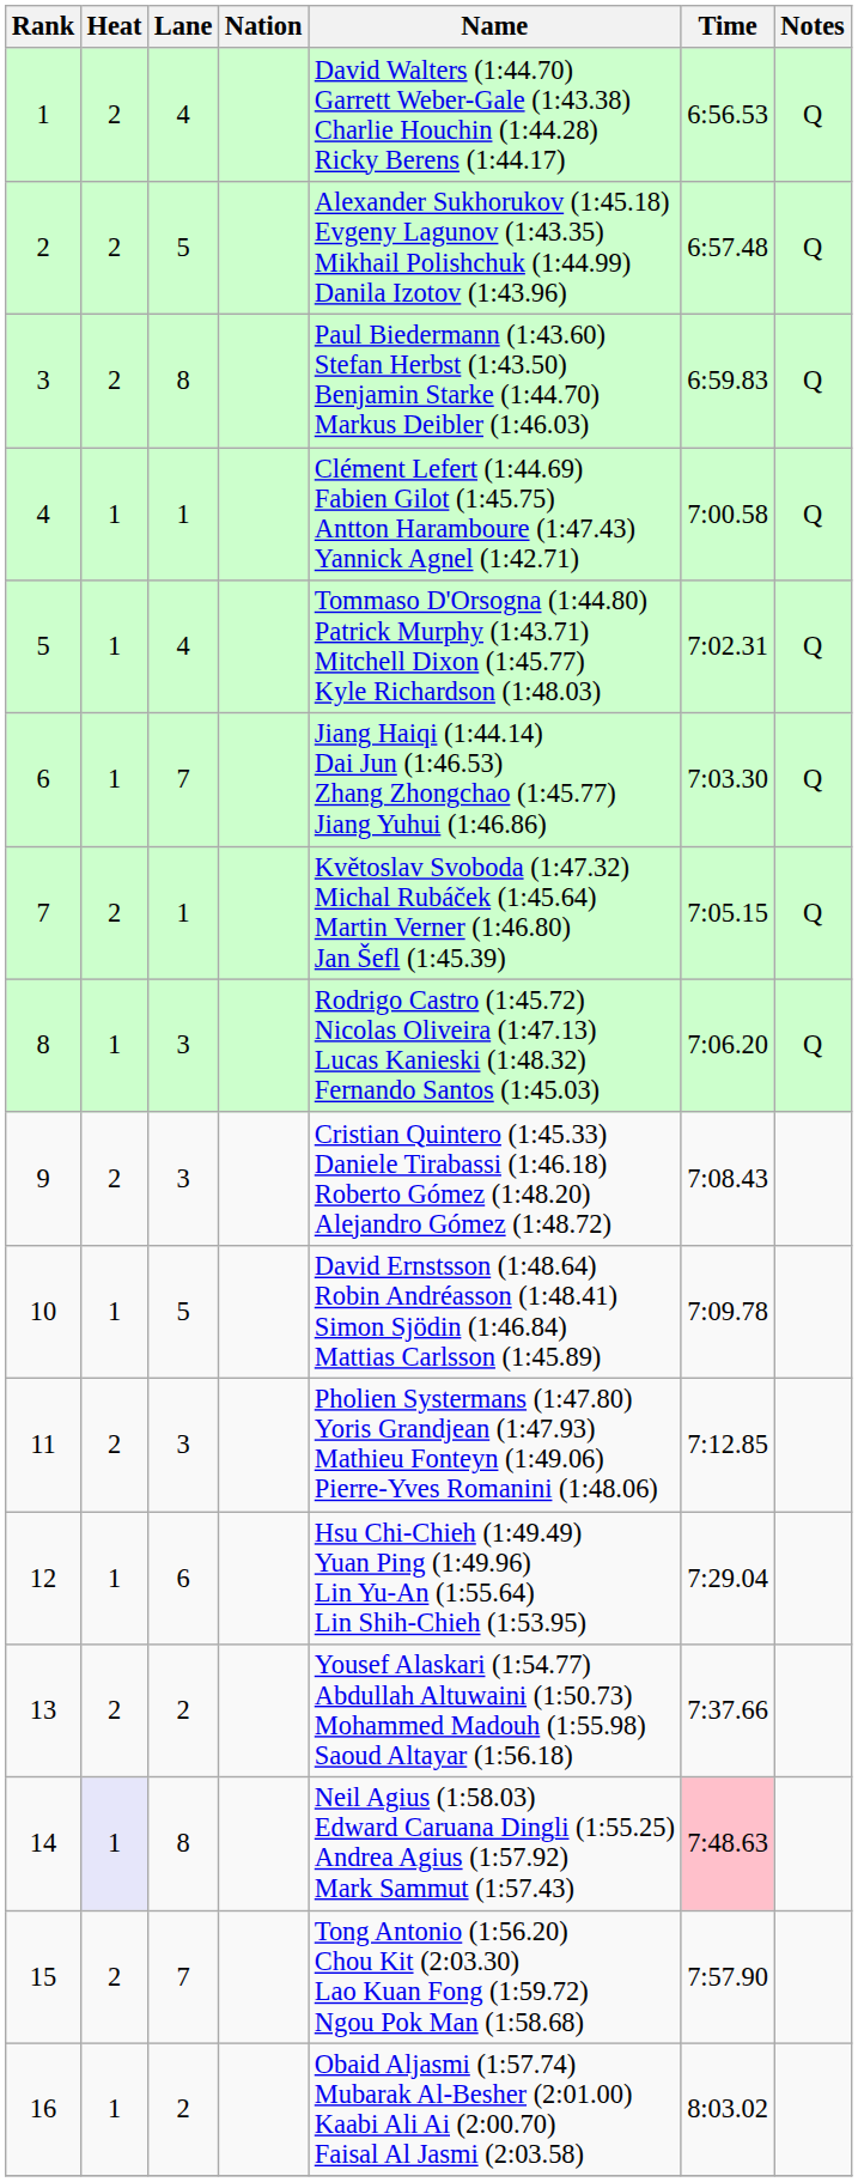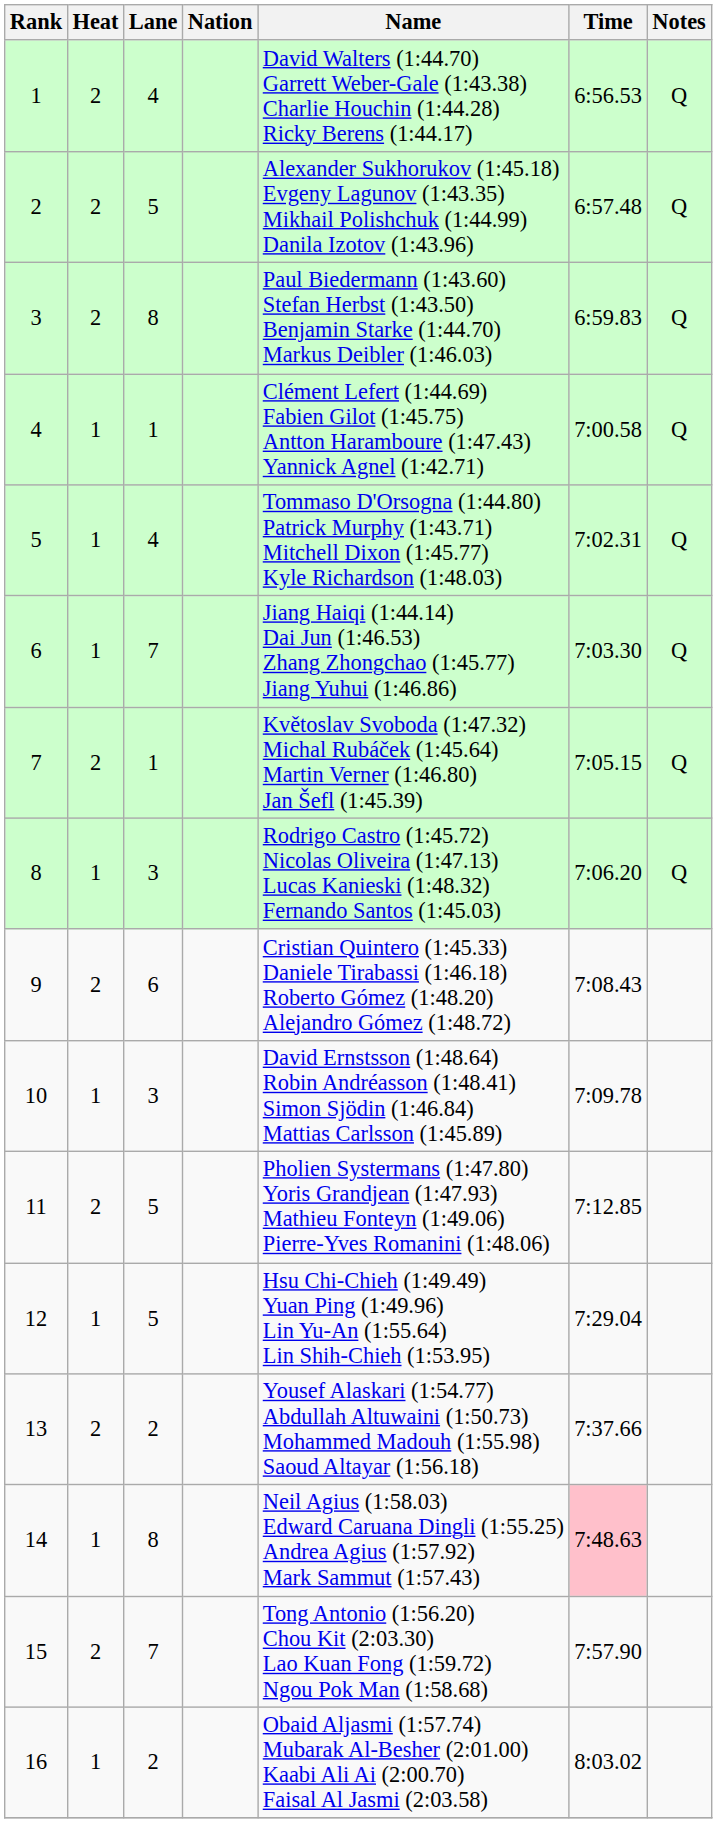9 | Lane: 3 -> 6
10 | Lane: 5 -> 3
11 | Lane: 3 -> 5
12 | Lane: 6 -> 5
14 | Heat: lavender background -> no background
